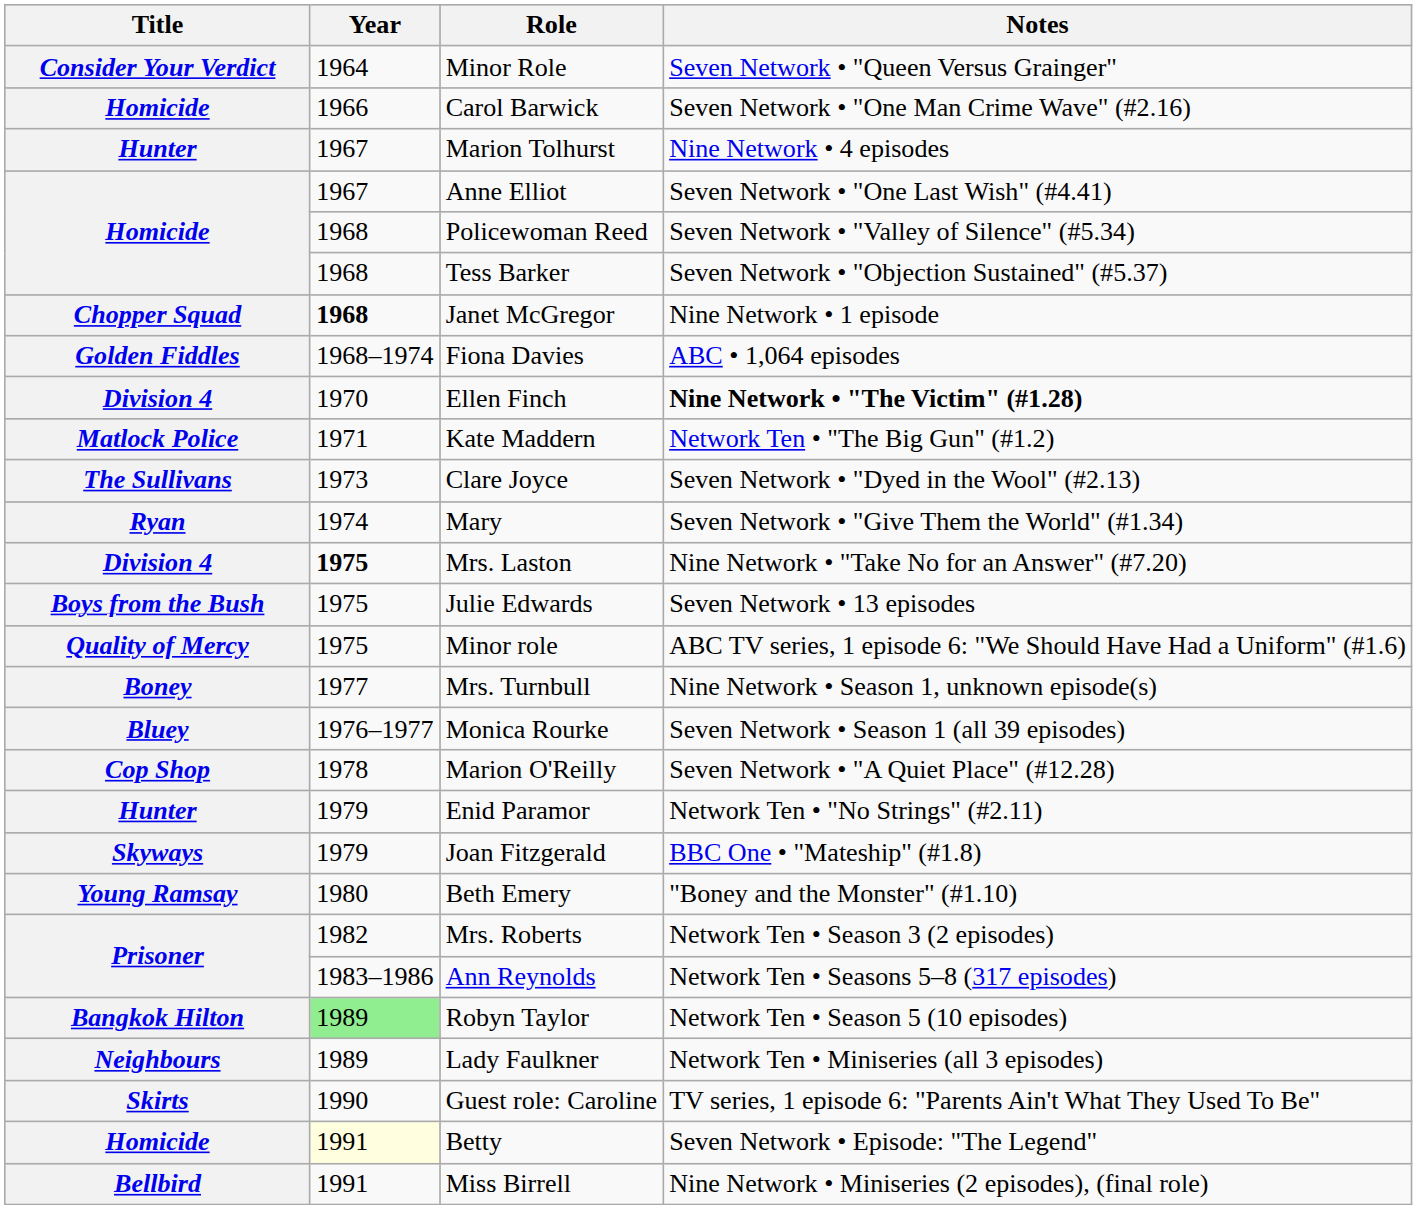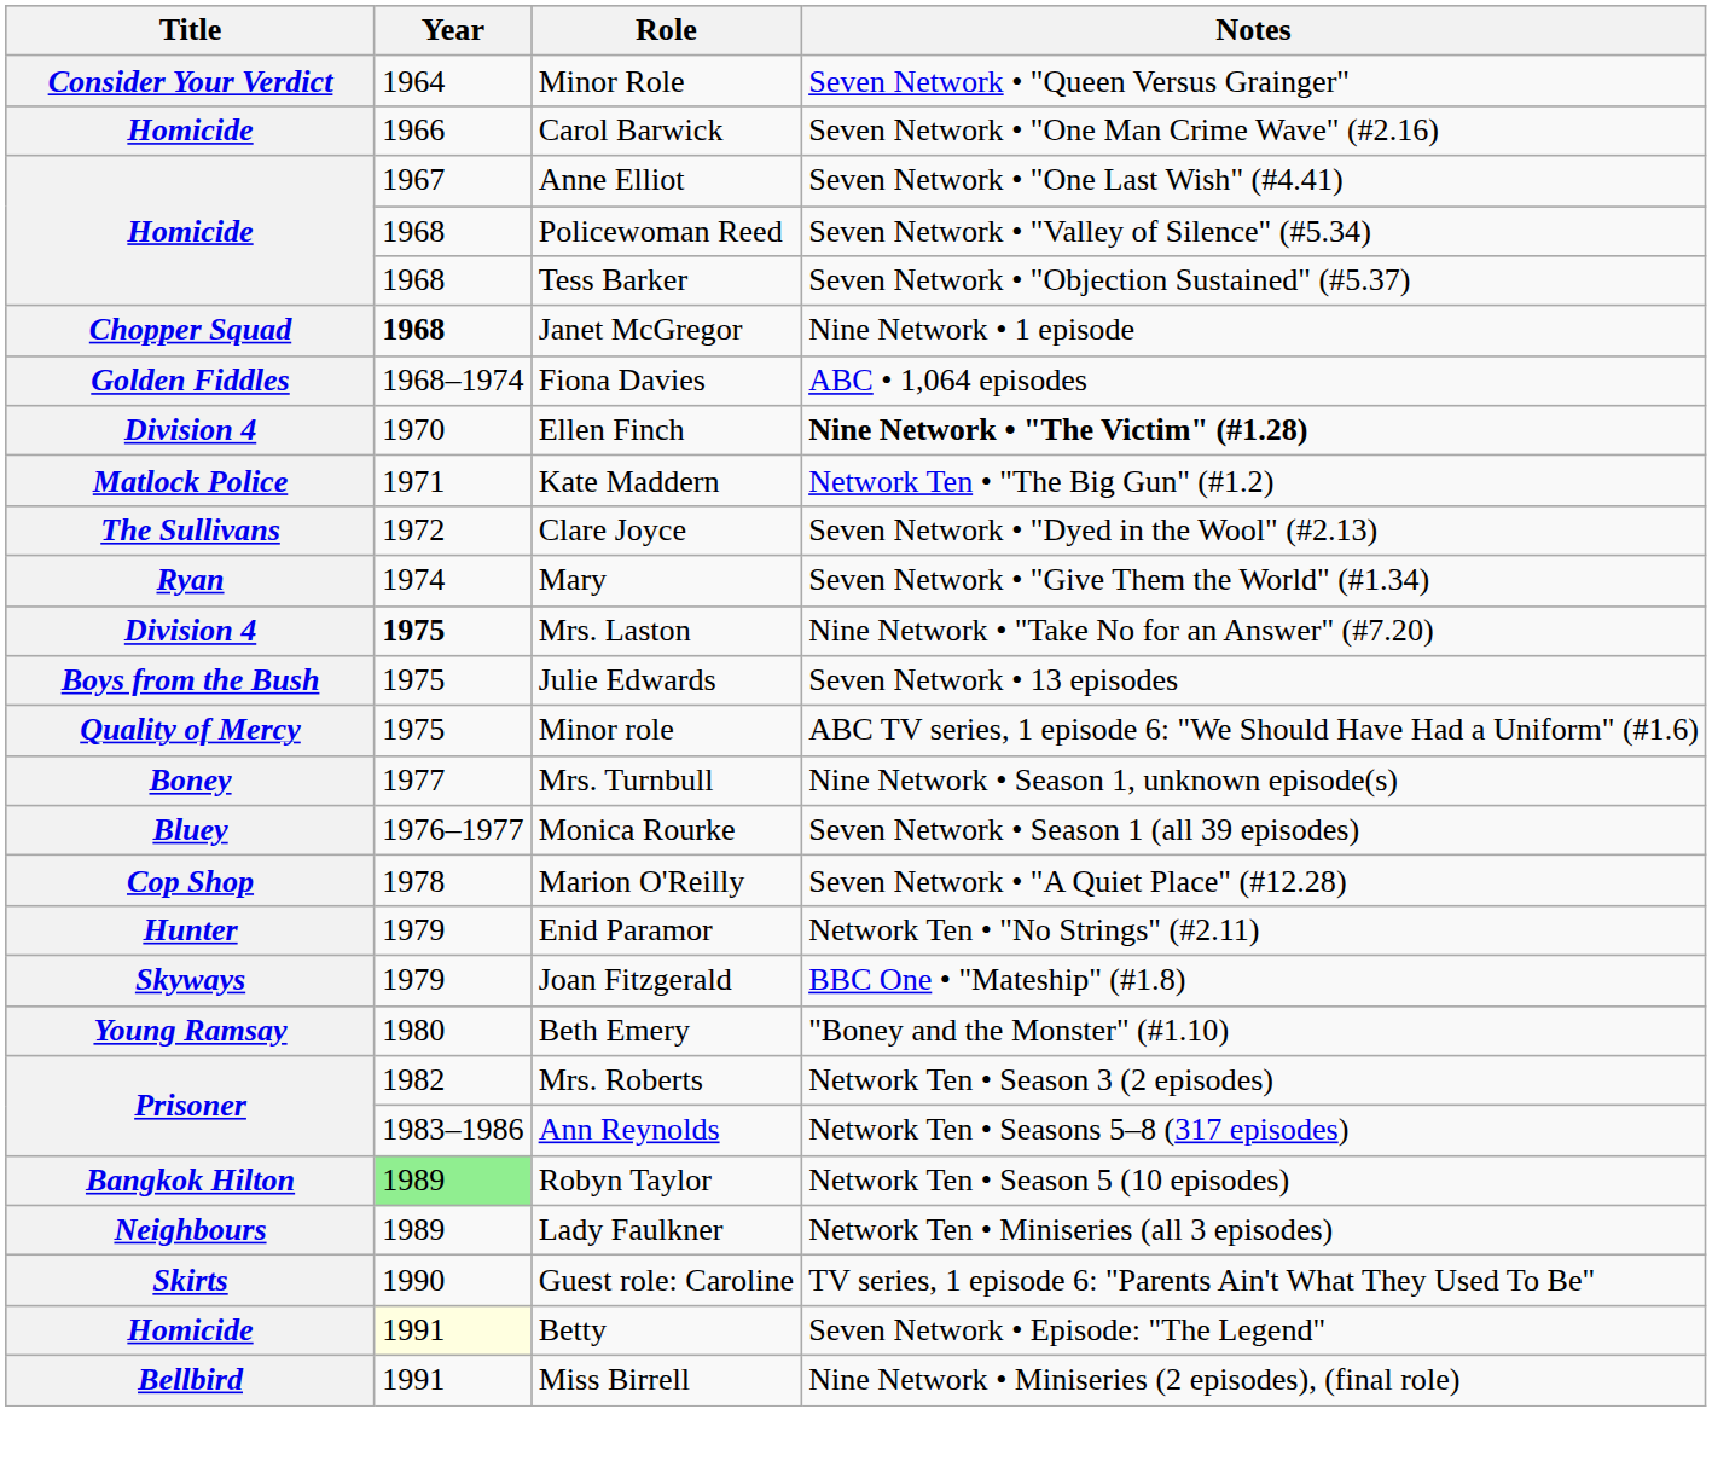- row: Hunter | 1967 | Marion Tolhurst | Nine Network • 4 episodes
Clare Joyce | Year: 1973 -> 1972
